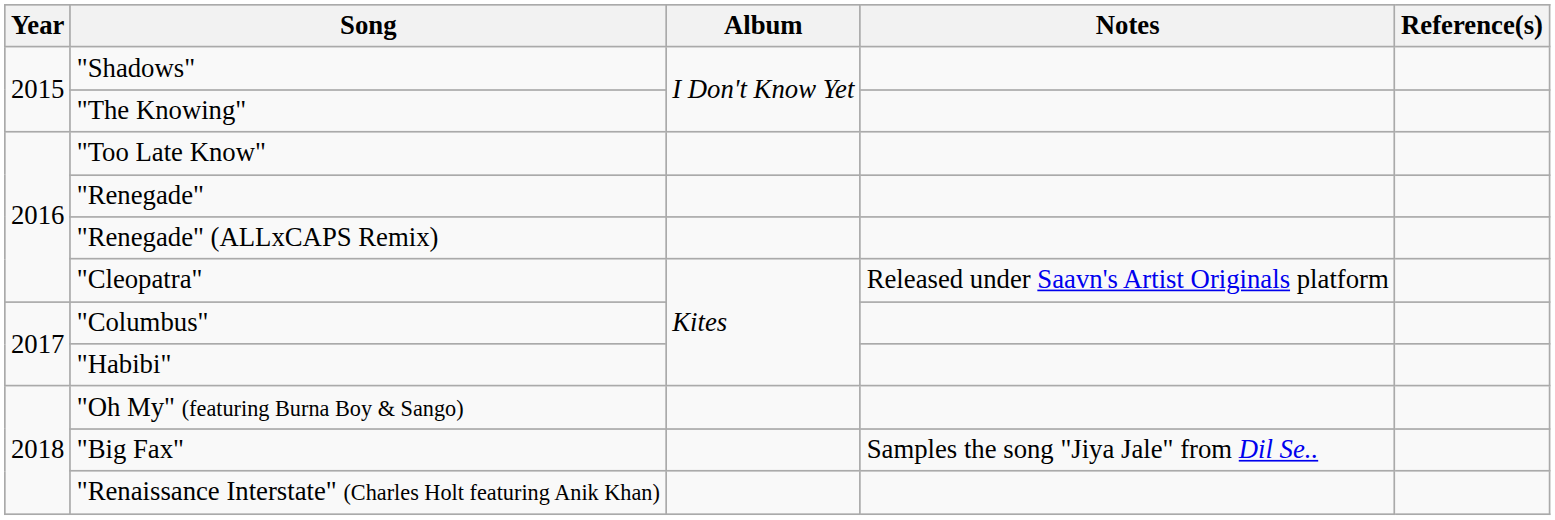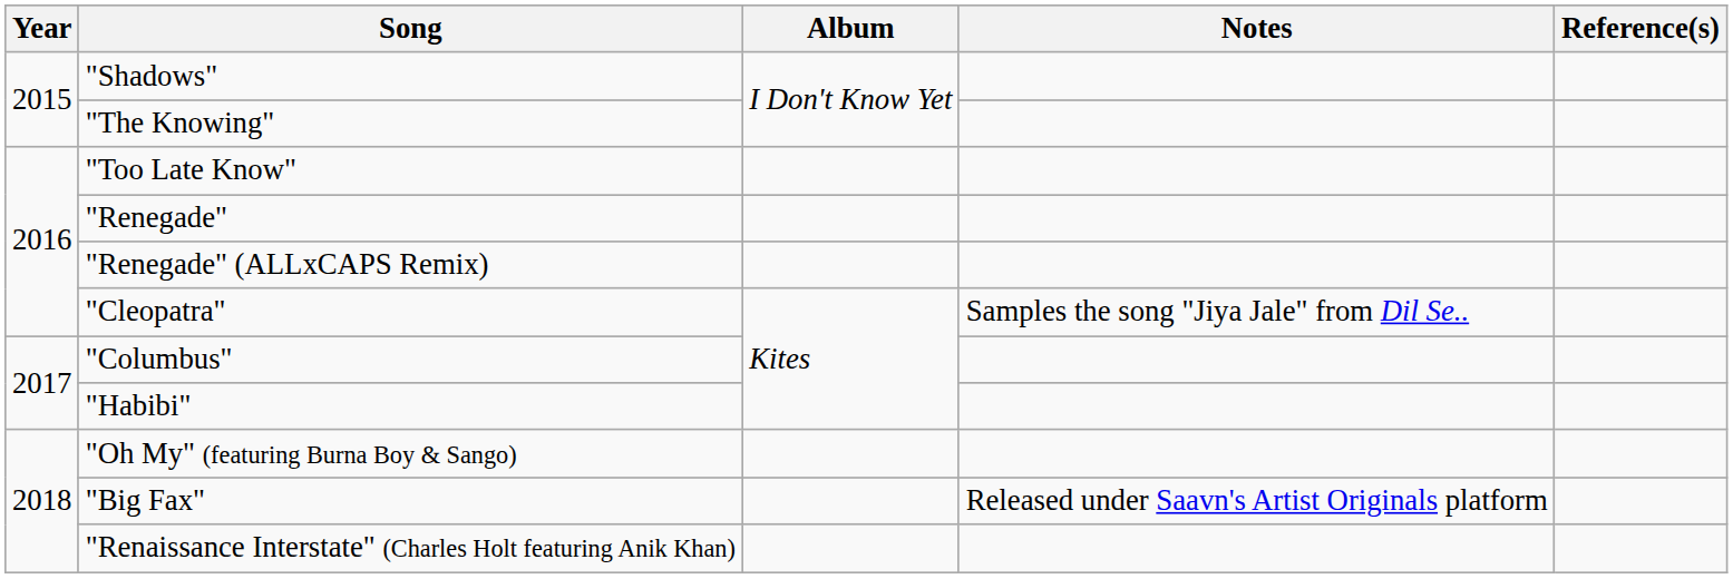"Cleopatra" | Notes: Released under Saavn's Artist Originals platform -> Samples the song "Jiya Jale" from Dil Se..
"Big Fax" | Notes: Samples the song "Jiya Jale" from Dil Se.. -> Released under Saavn's Artist Originals platform
